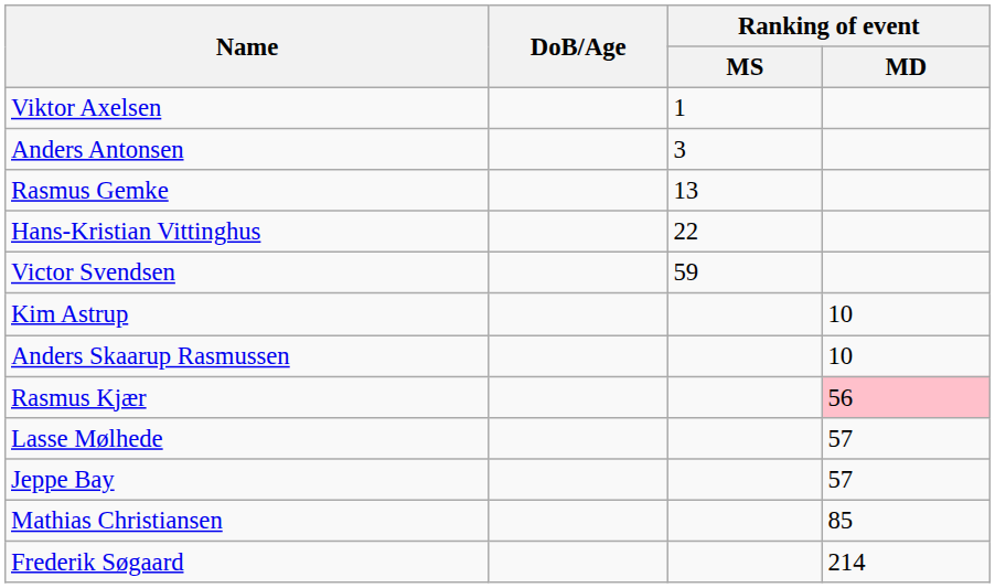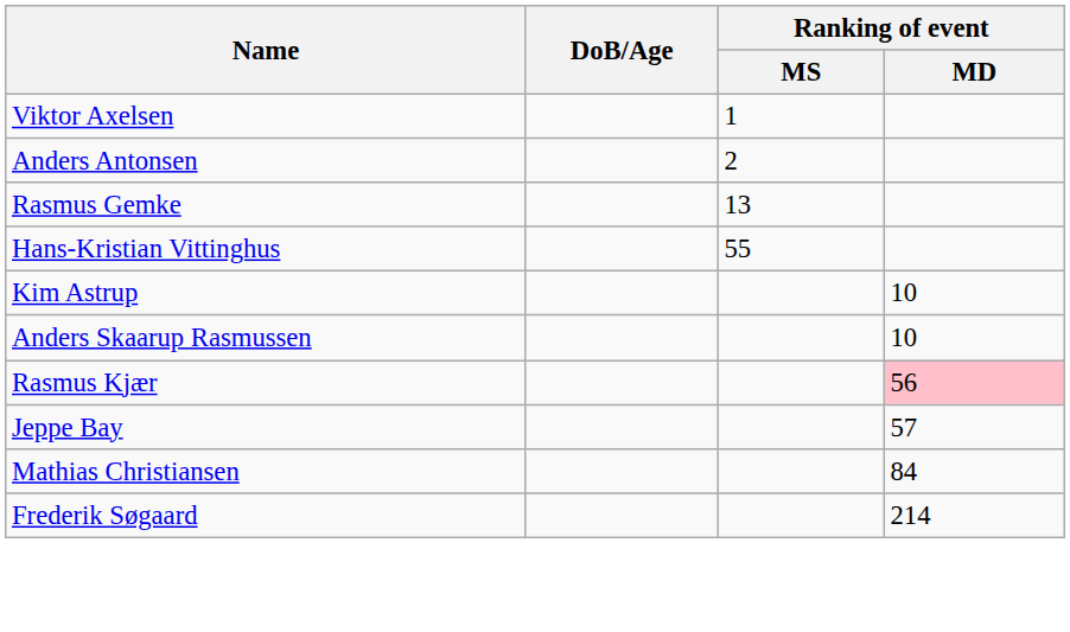Anders Antonsen | Ranking of event / MS: 3 -> 2
Hans-Kristian Vittinghus | Ranking of event / MS: 22 -> 55
- row: Victor Svendsen | 59
- row: Lasse Mølhede | 57
Mathias Christiansen | Ranking of event / MD: 85 -> 84
